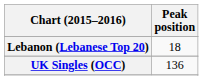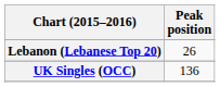Lebanon (Lebanese Top 20) | Peak position: 18 -> 26
